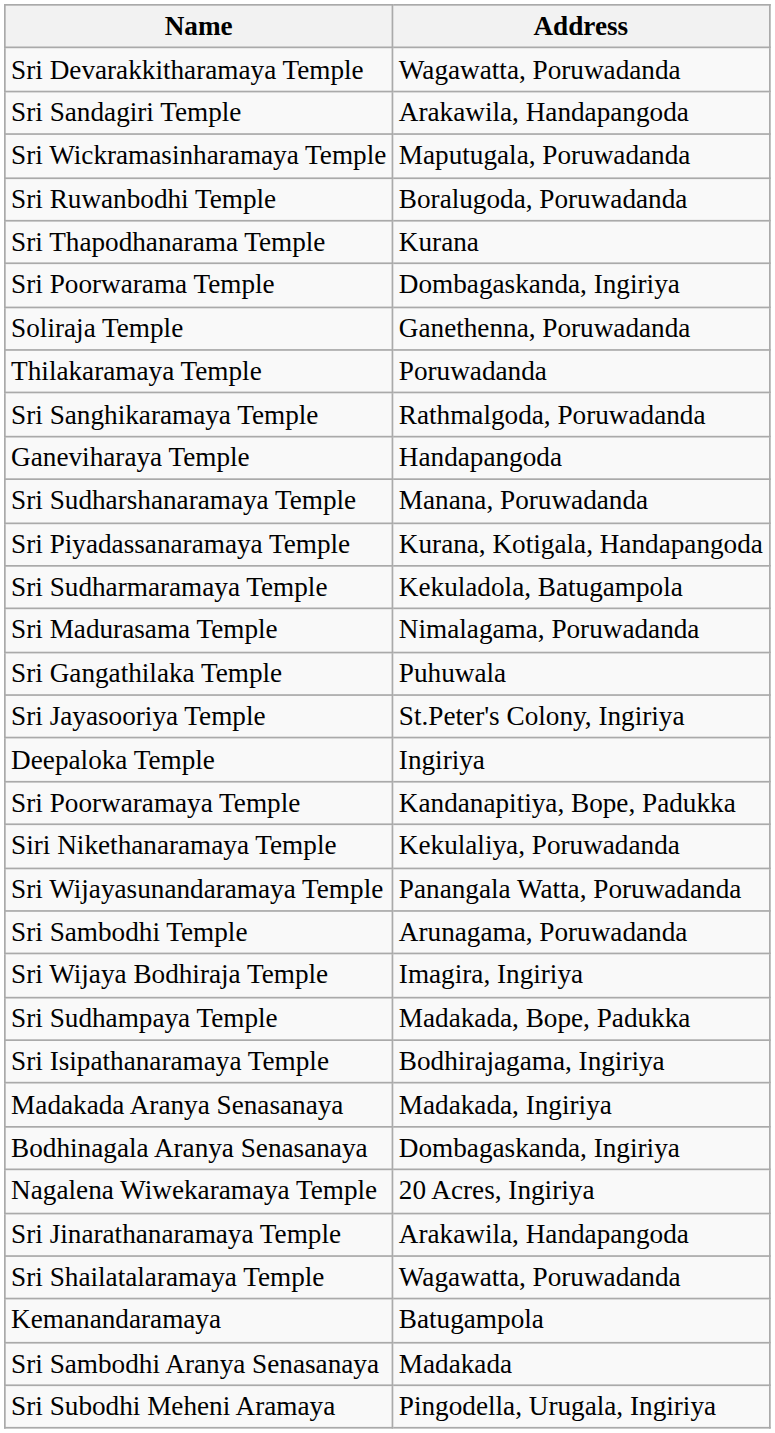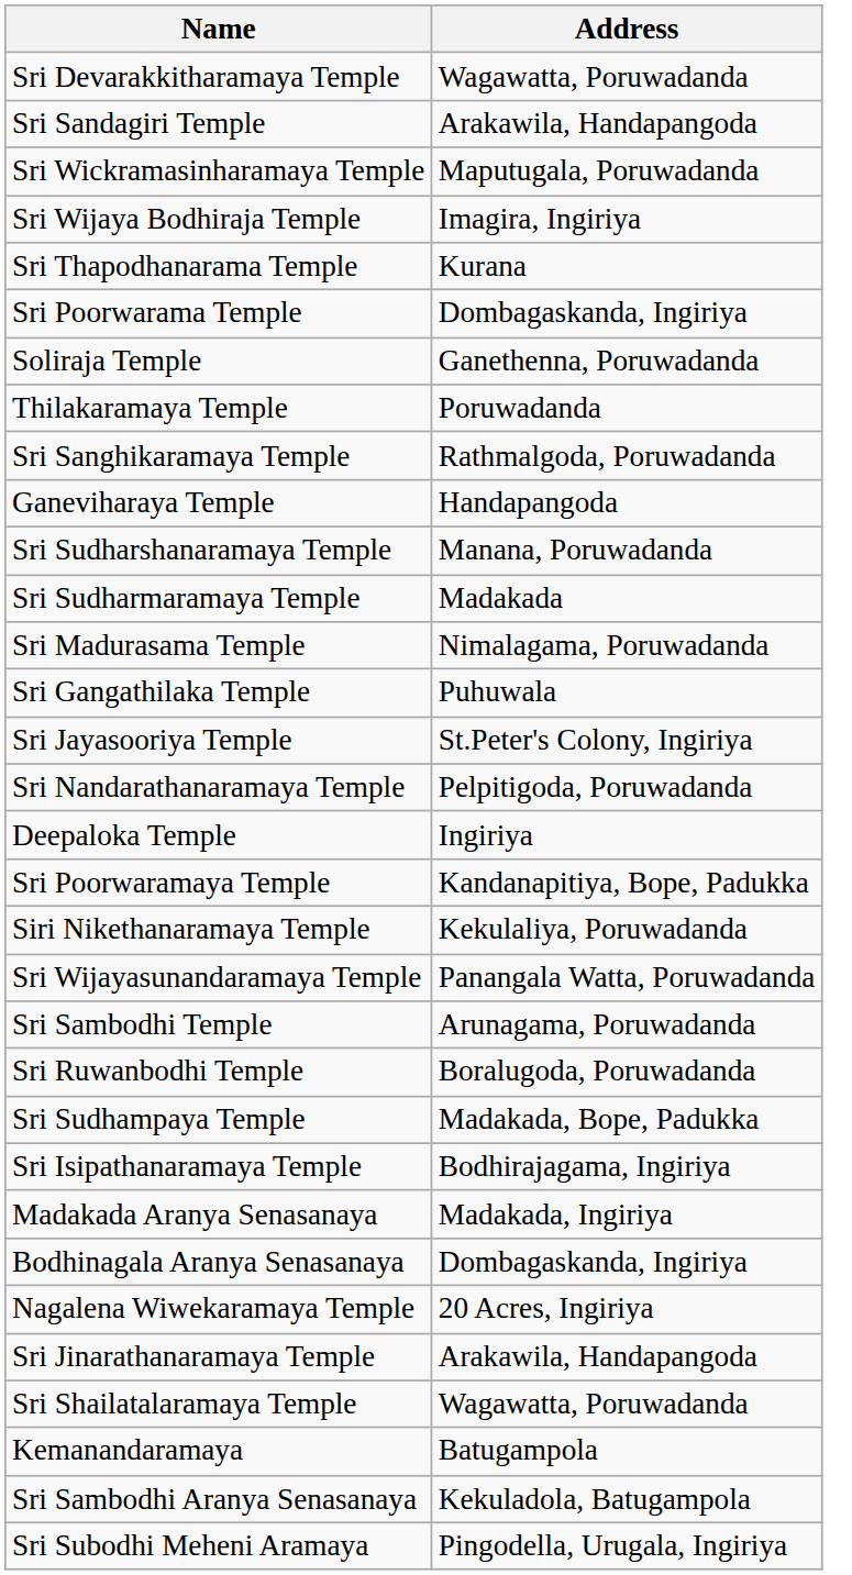rows swapped: Sri Wijaya Bodhiraja Temple <-> Sri Ruwanbodhi Temple
- row: Sri Piyadassanaramaya Temple | Kurana, Kotigala, Handapangoda
Sri Sudharmaramaya Temple | Address: Kekuladola, Batugampola -> Madakada
+ row: Sri Nandarathanaramaya Temple | Pelpitigoda, Poruwadanda
Sri Sambodhi Aranya Senasanaya | Address: Madakada -> Kekuladola, Batugampola
